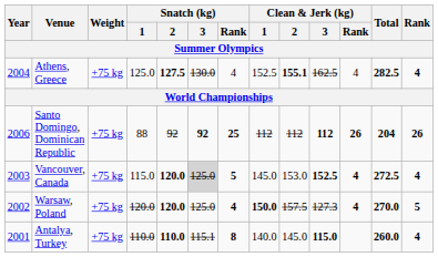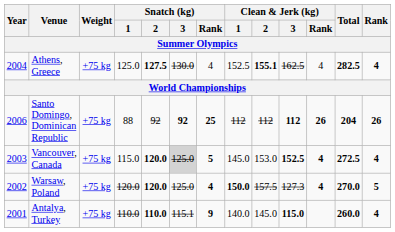Antalya, Turkey | Snatch (kg) / Rank: 8 -> 9
